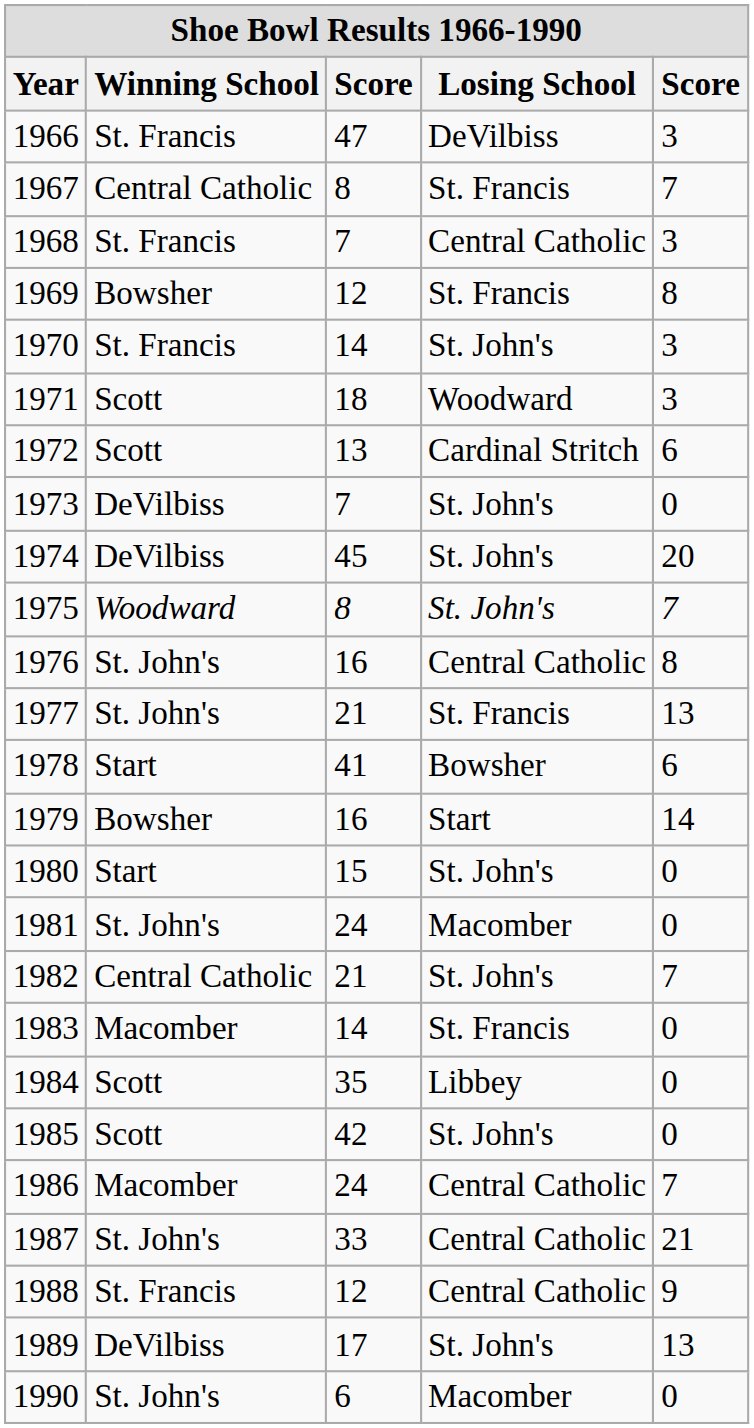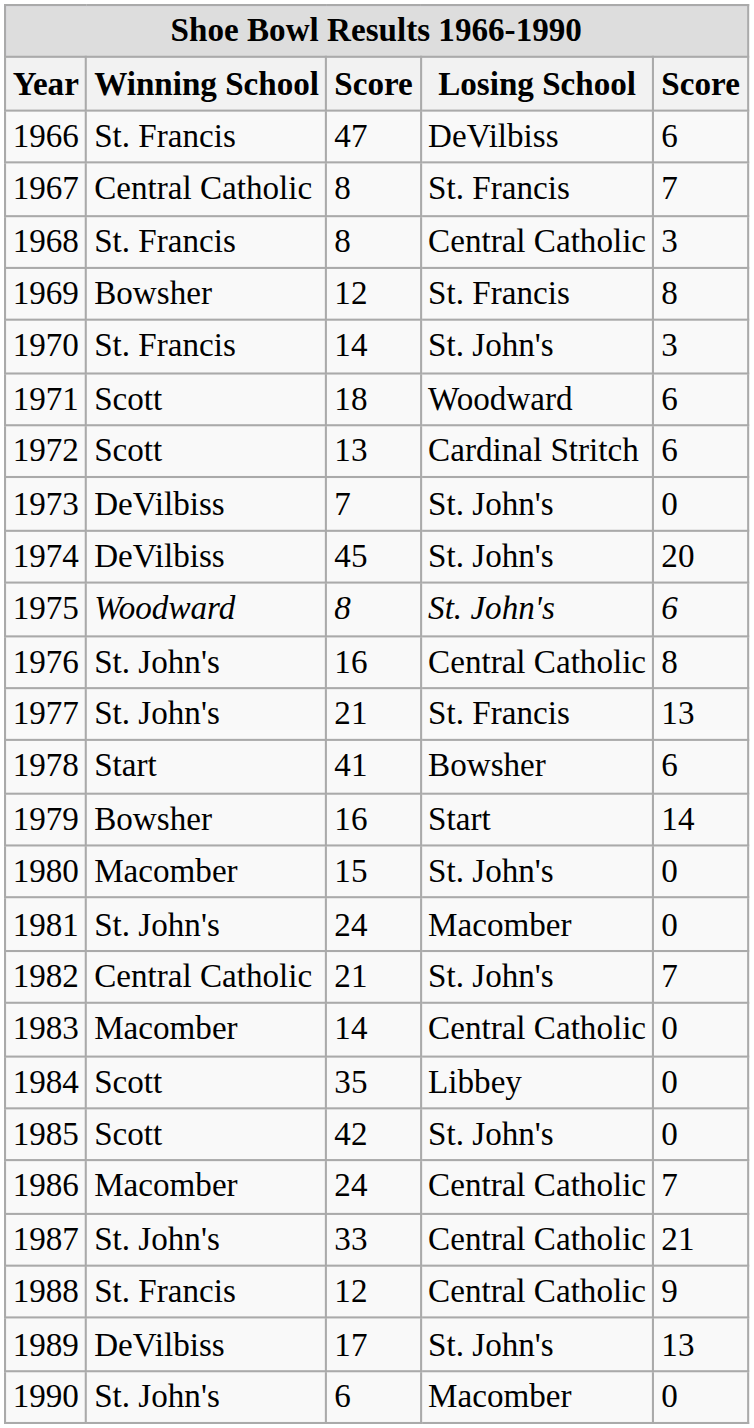1966 | column 5: 3 -> 6
1968 | column 3: 7 -> 8
1971 | column 5: 3 -> 6
1975 | column 5: 7 -> 6
1980 | Winning School: Start -> Macomber
1983 | Losing School: St. Francis -> Central Catholic
